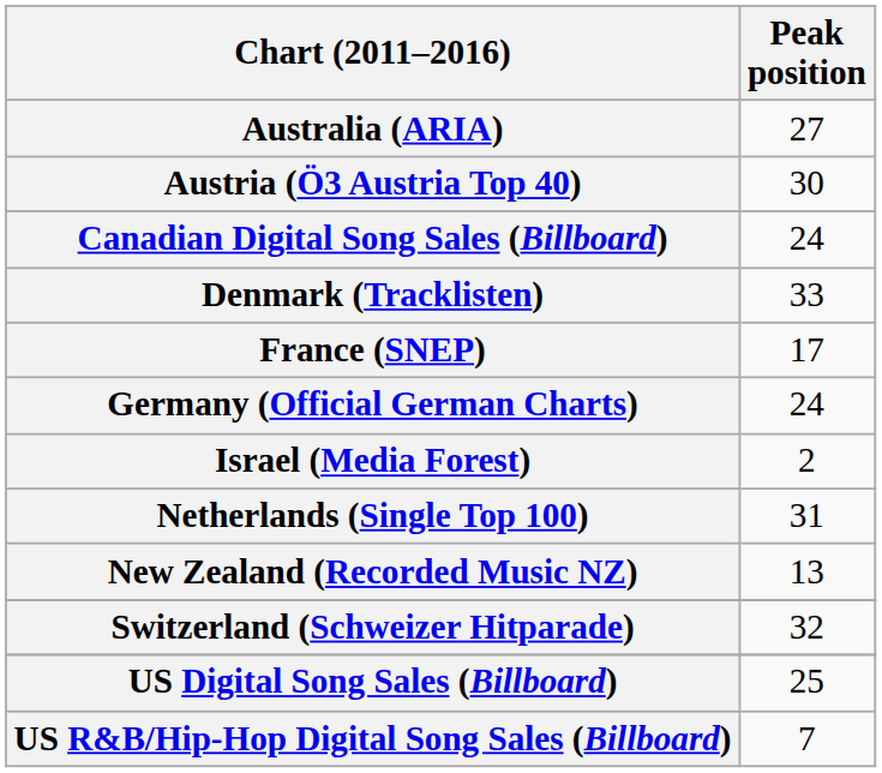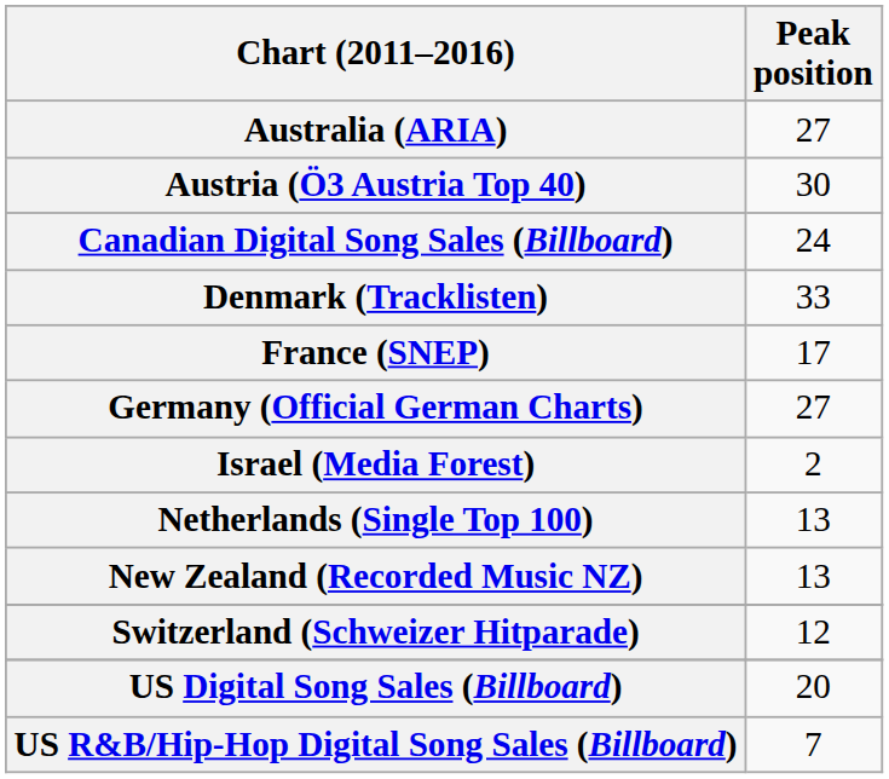Germany (Official German Charts) | Peak position: 24 -> 27
Netherlands (Single Top 100) | Peak position: 31 -> 13
Switzerland (Schweizer Hitparade) | Peak position: 32 -> 12
US Digital Song Sales (Billboard) | Peak position: 25 -> 20
